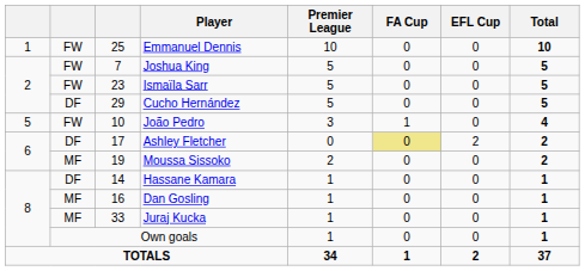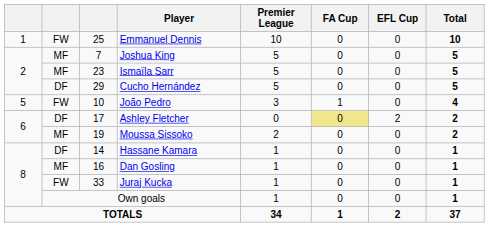Joshua King | column 2: FW -> MF
Ismaïla Sarr | column 2: FW -> MF
Juraj Kucka | column 2: MF -> FW
